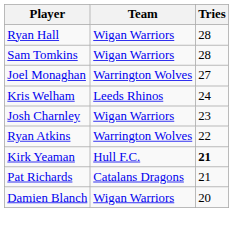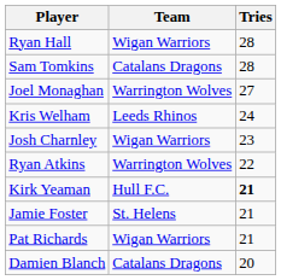Sam Tomkins | Team: Wigan Warriors -> Catalans Dragons
+ row: Jamie Foster | St. Helens | 21
Pat Richards | Team: Catalans Dragons -> Wigan Warriors
Damien Blanch | Team: Wigan Warriors -> Catalans Dragons
